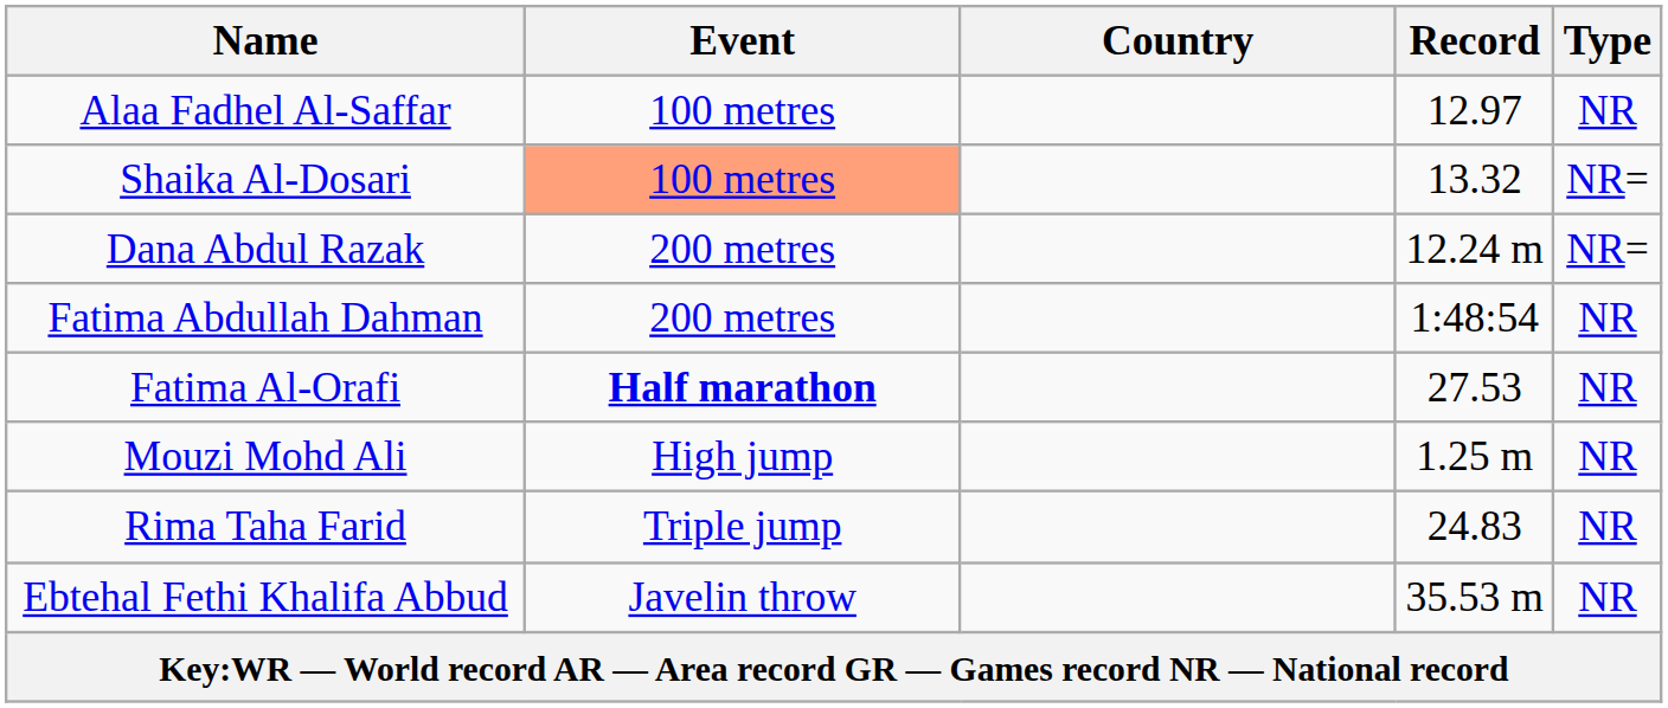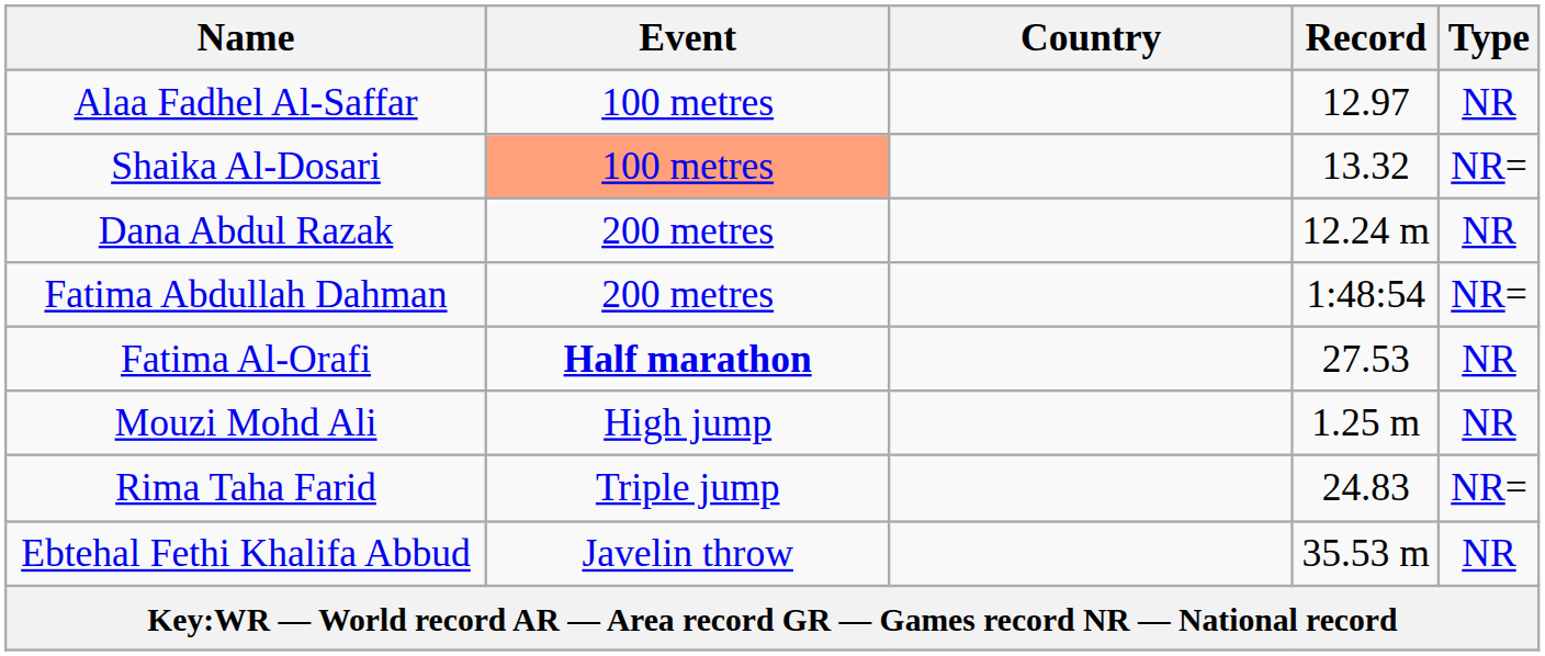Dana Abdul Razak | Type: NR= -> NR
Fatima Abdullah Dahman | Type: NR -> NR=
Rima Taha Farid | Type: NR -> NR=
